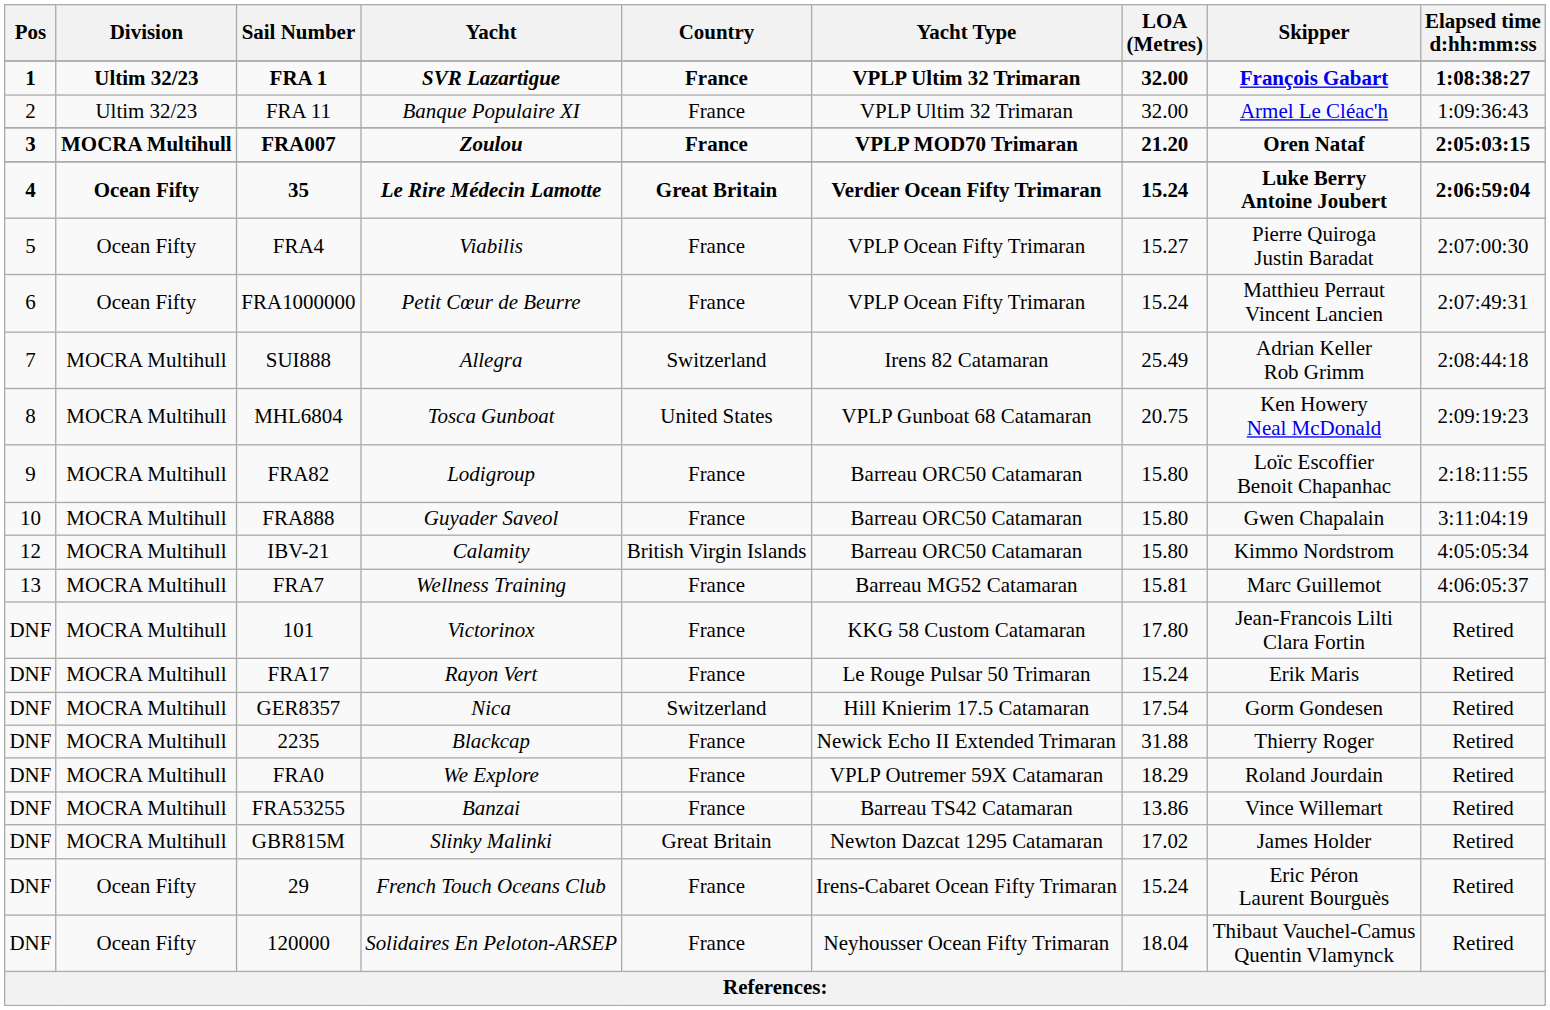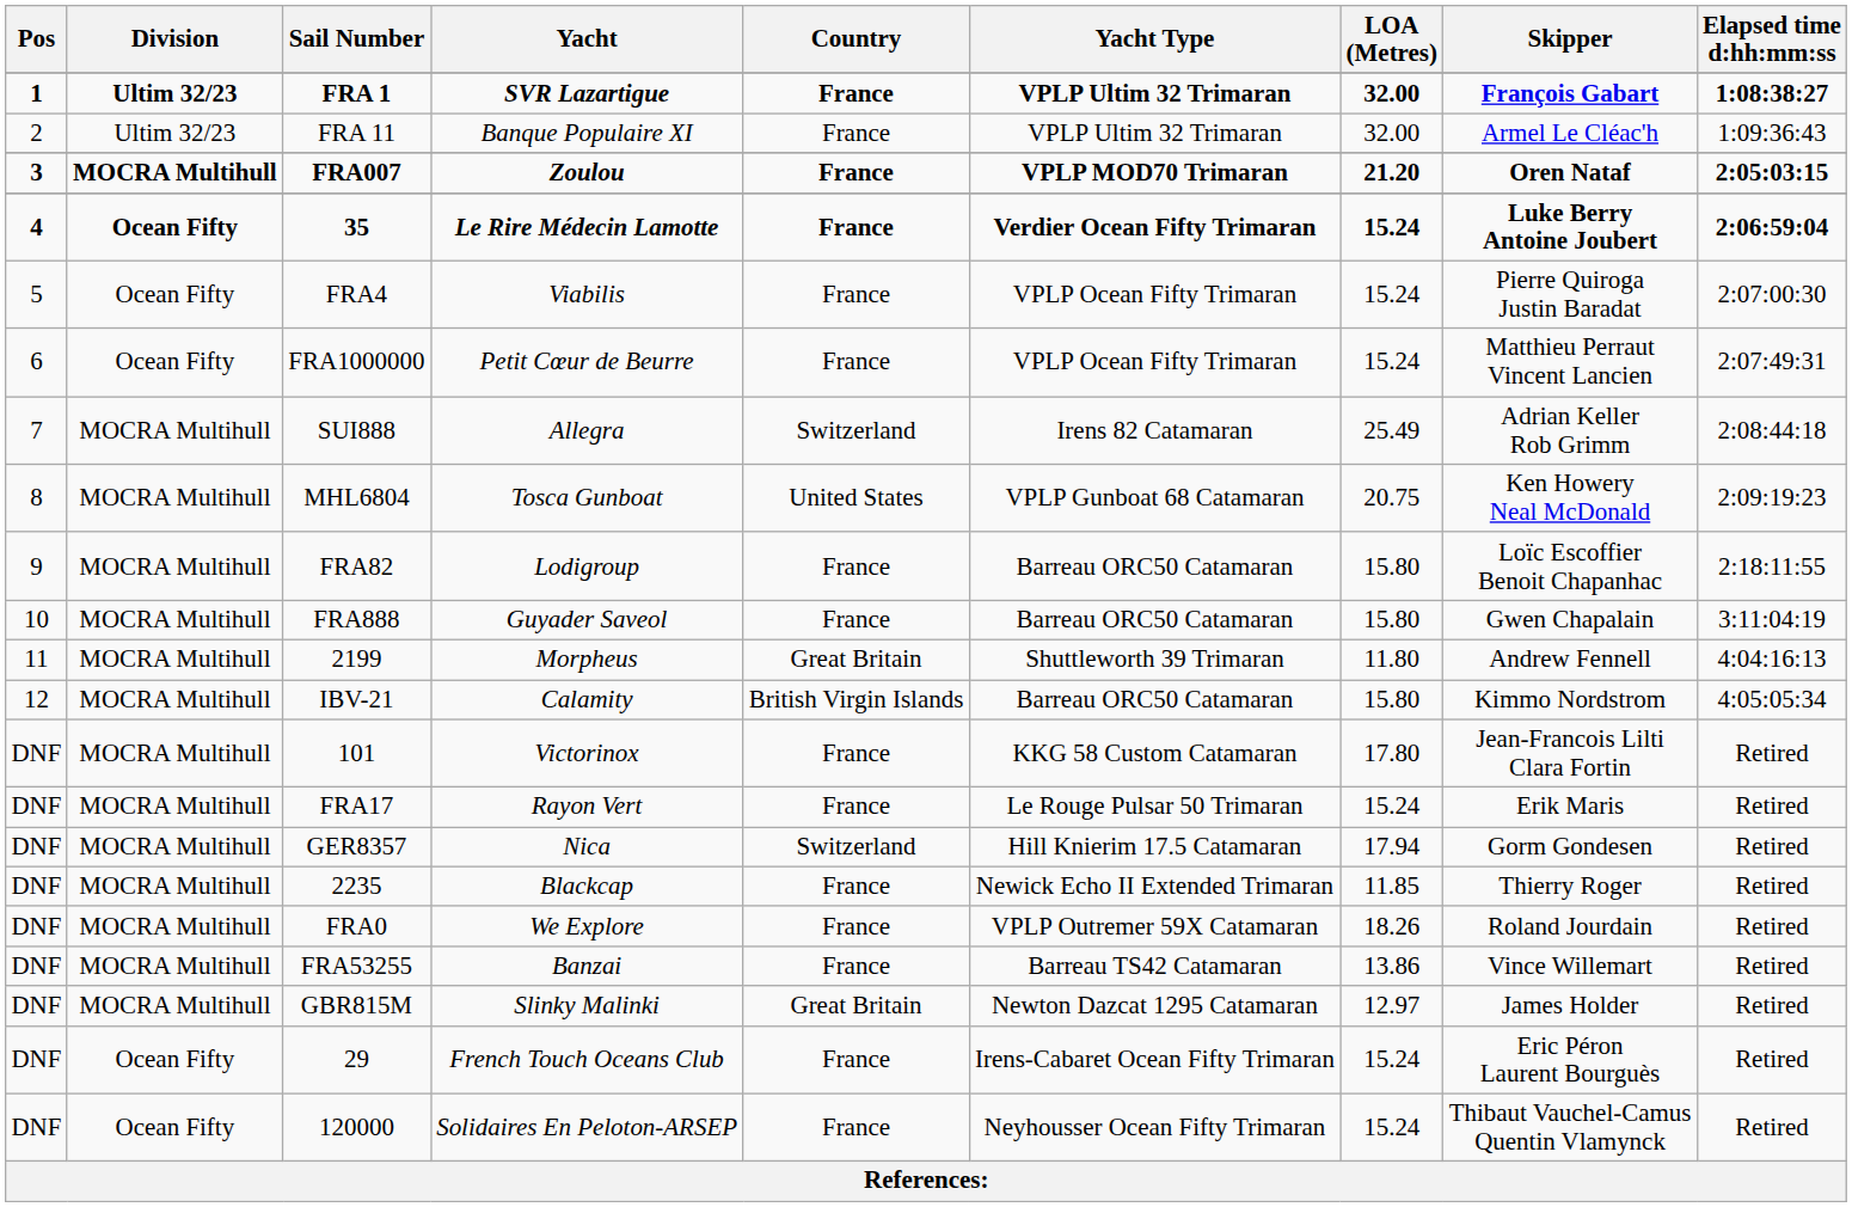35 | Country: Great Britain -> France
FRA4 | LOA (Metres): 15.27 -> 15.24
+ row: 11 | MOCRA Multihull | 2199 | Morpheus | Great Britain | Shuttleworth 39 Trimaran | 11.80 | Andrew Fennell | 4:04:16:13
- row: 13 | MOCRA Multihull | FRA7 | Wellness Training | France | Barreau MG52 Catamaran | 15.81 | Marc Guillemot | 4:06:05:37
GER8357 | LOA (Metres): 17.54 -> 17.94
2235 | LOA (Metres): 31.88 -> 11.85
FRA0 | LOA (Metres): 18.29 -> 18.26
GBR815M | LOA (Metres): 17.02 -> 12.97
120000 | LOA (Metres): 18.04 -> 15.24
